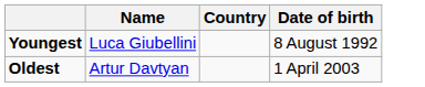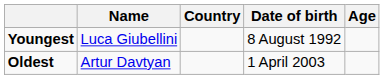+ column: Age
